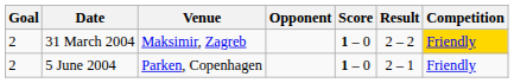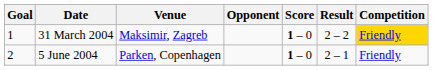31 March 2004 | Goal: 2 -> 1
